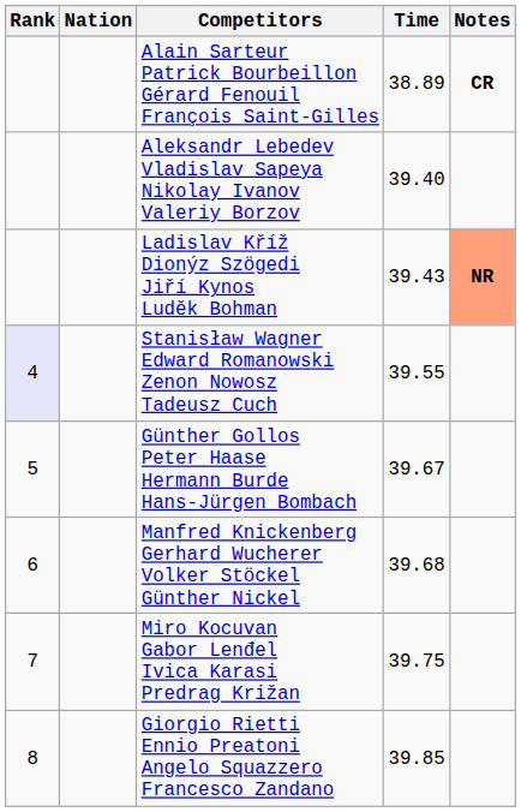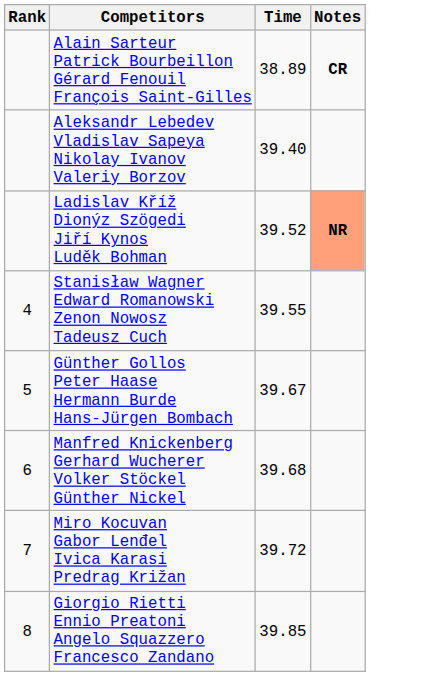- column: Nation
Ladislav Kříž Dionýz Szögedi Jiří Kynos Luděk Bohman | Time: 39.43 -> 39.52
Stanisław Wagner Edward Romanowski Zenon Nowosz Tadeusz Cuch | Rank: lavender background -> no background
Miro Kocuvan Gabor Lenđel Ivica Karasi Predrag Križan | Time: 39.75 -> 39.72
